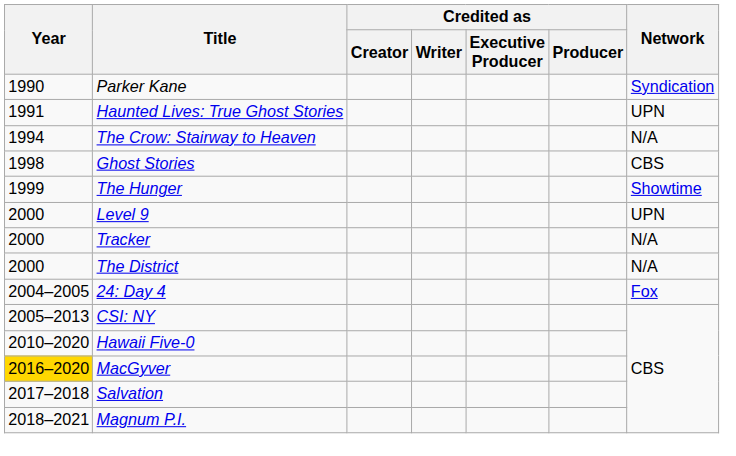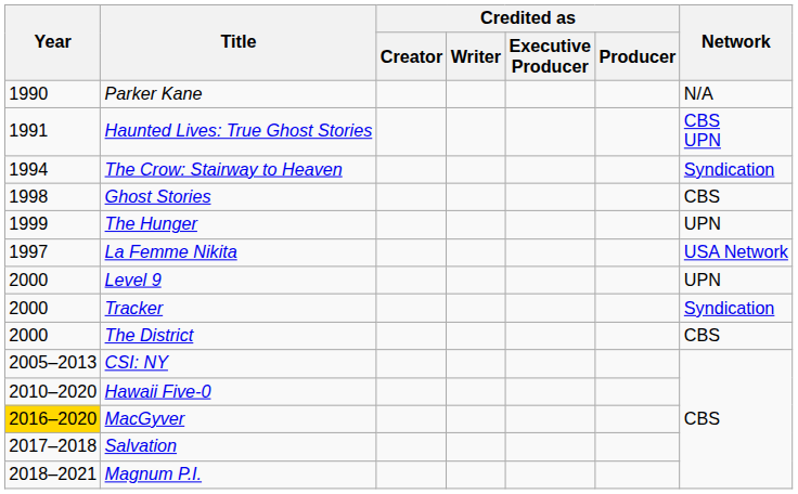Parker Kane | Network: Syndication -> N/A
Haunted Lives: True Ghost Stories | Network: UPN -> CBS UPN
The Crow: Stairway to Heaven | Network: N/A -> Syndication
The Hunger | Network: Showtime -> UPN
+ row: 1997 | La Femme Nikita | USA Network
Tracker | Network: N/A -> Syndication
The District | Network: N/A -> CBS
- row: 2004–2005 | 24: Day 4 | Fox
